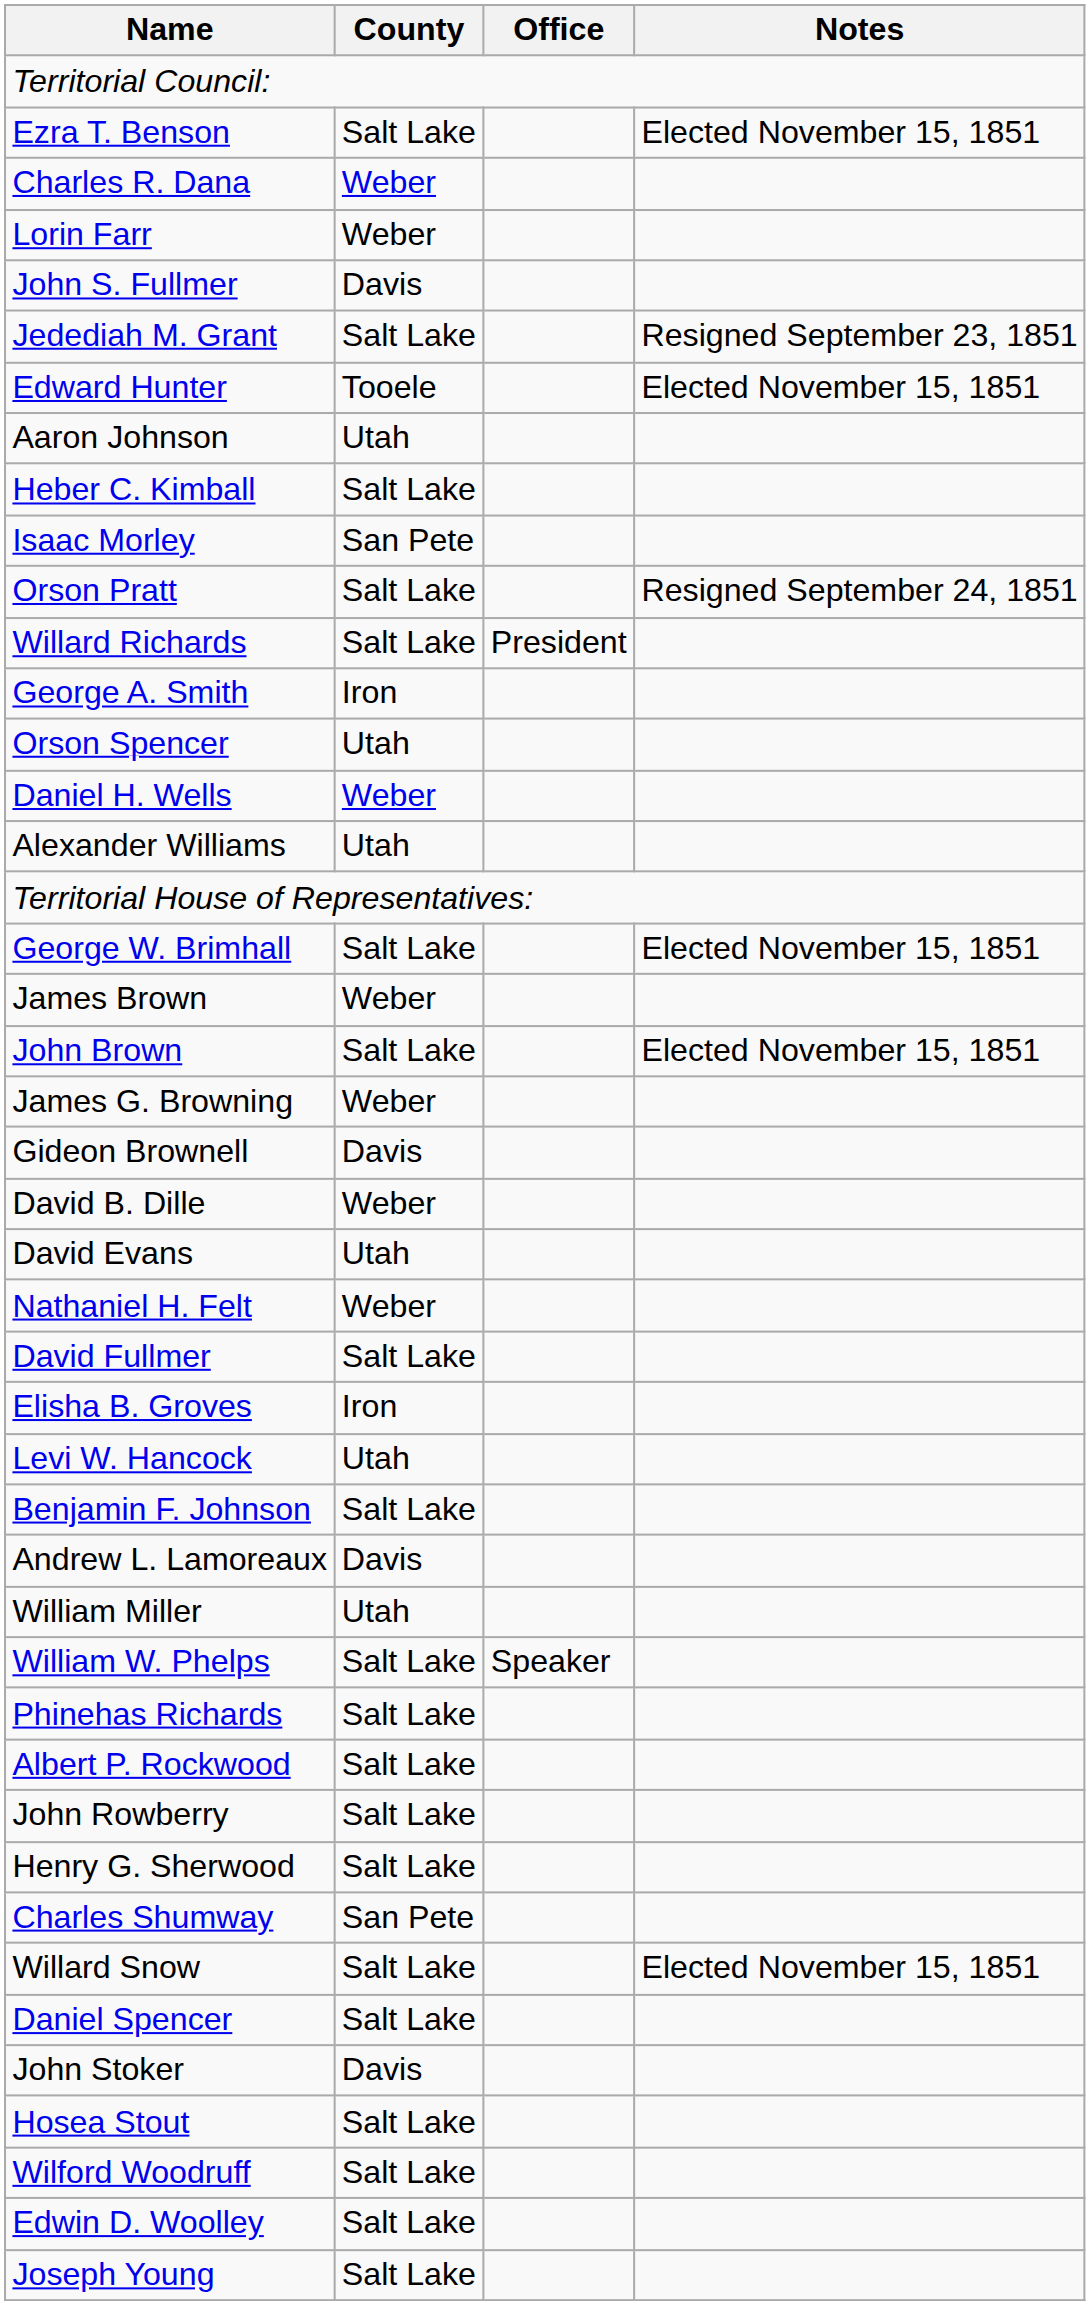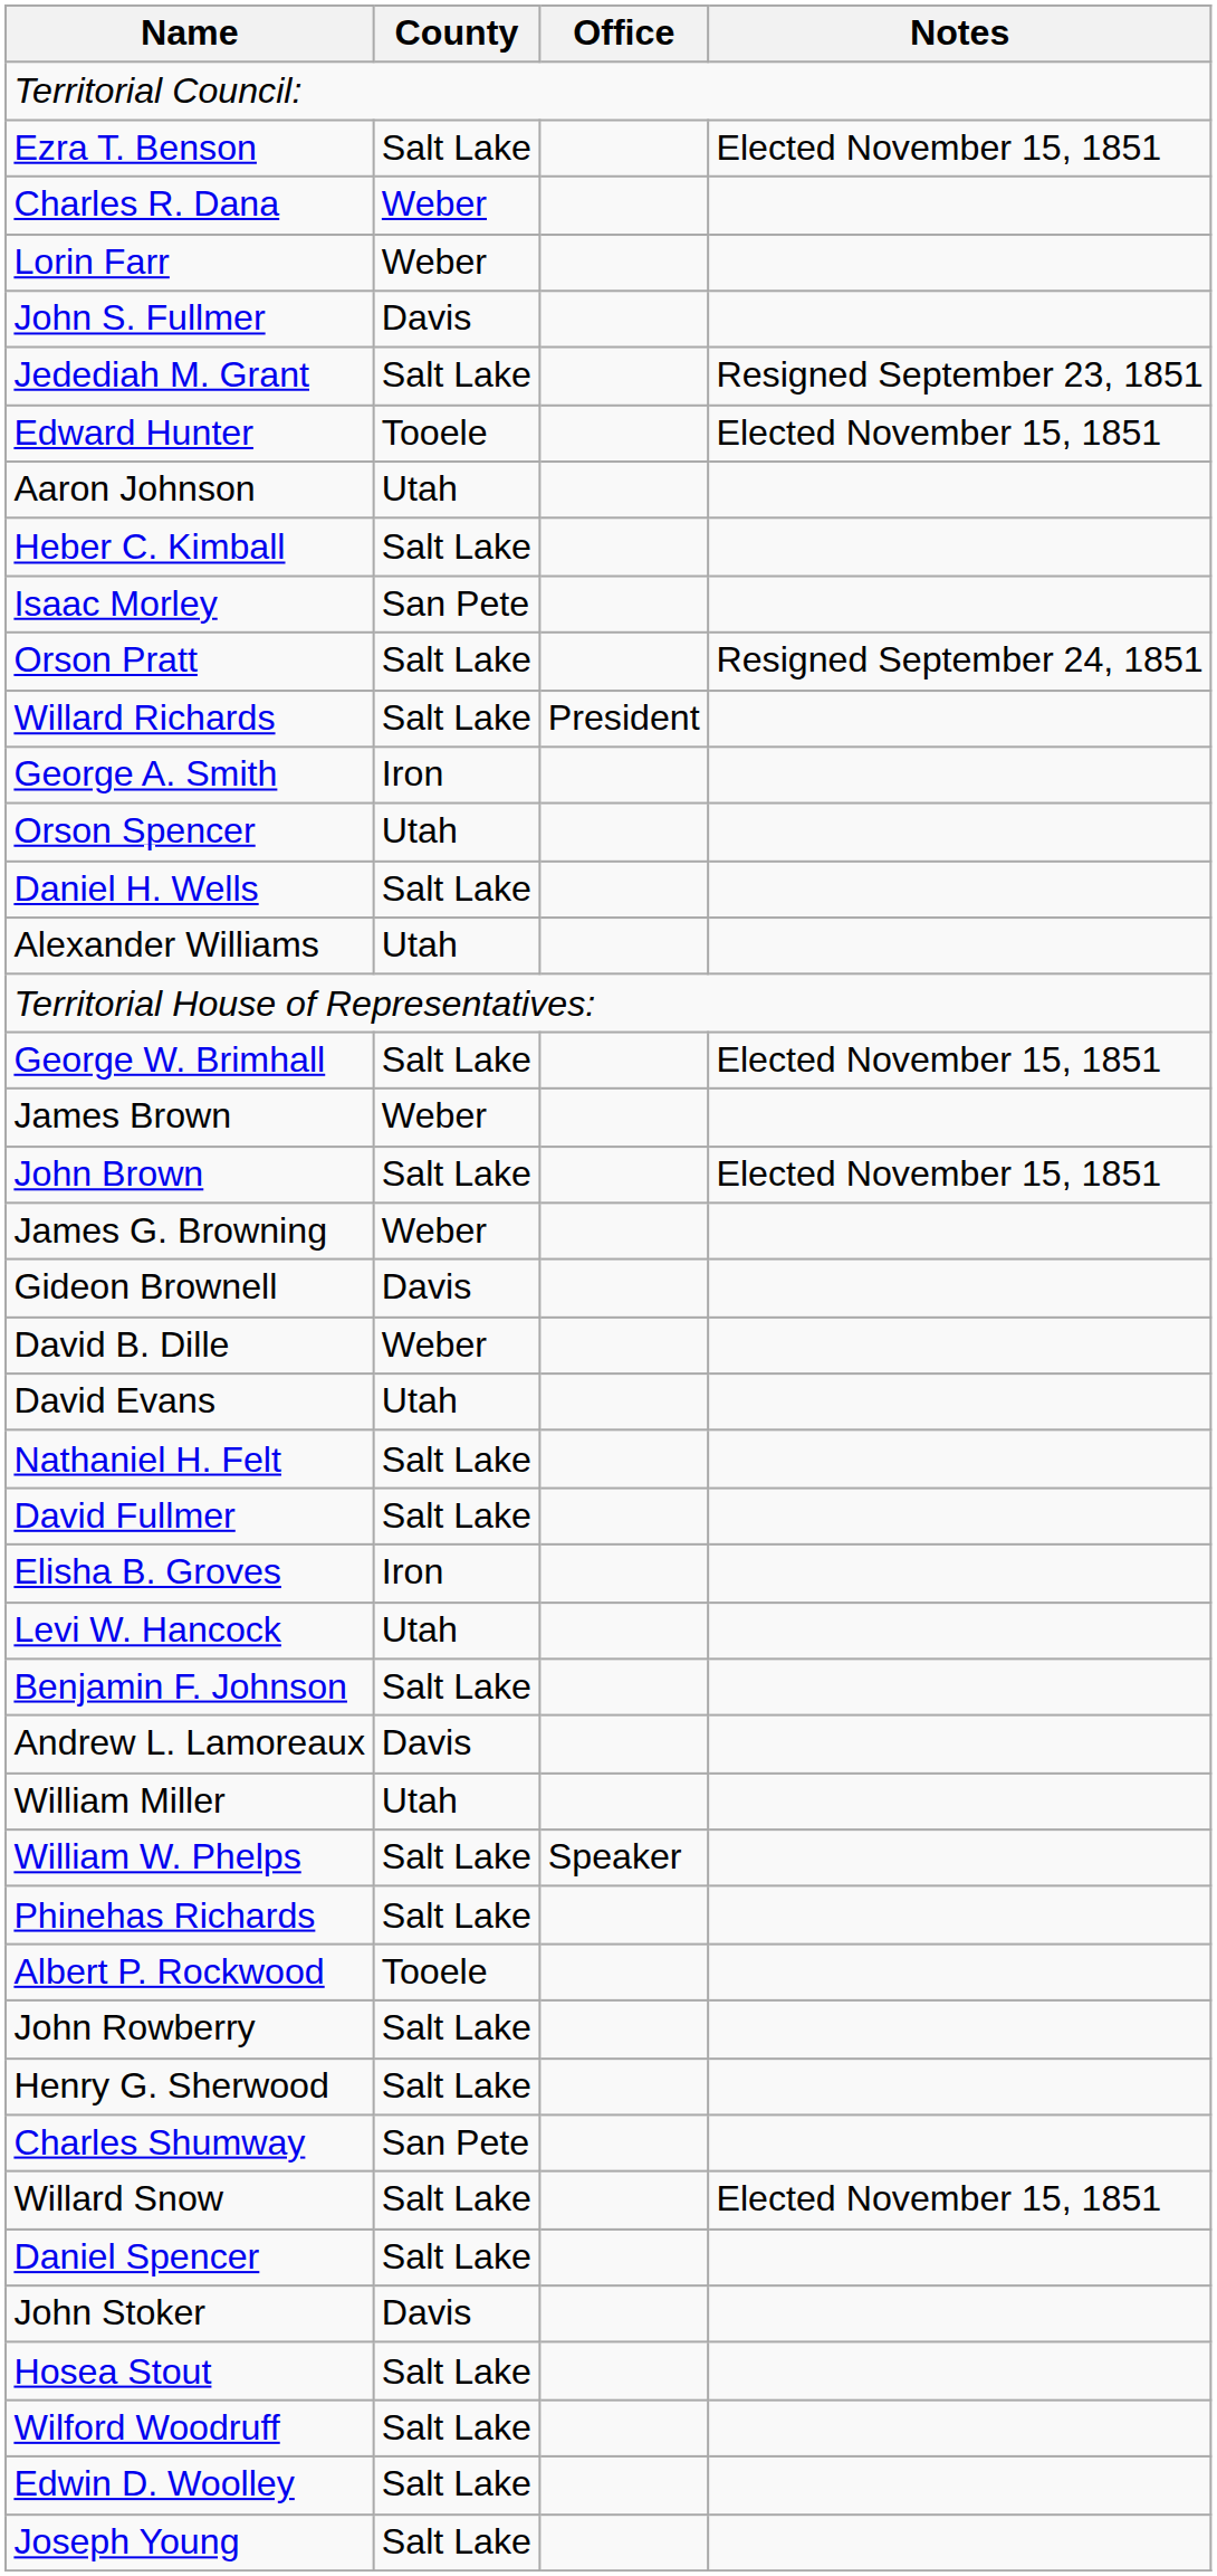Daniel H. Wells | County: Weber -> Salt Lake
Nathaniel H. Felt | County: Weber -> Salt Lake
Albert P. Rockwood | County: Salt Lake -> Tooele
